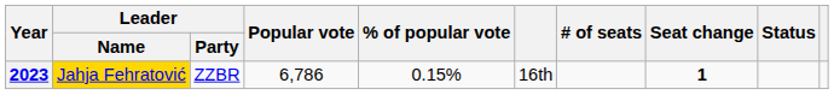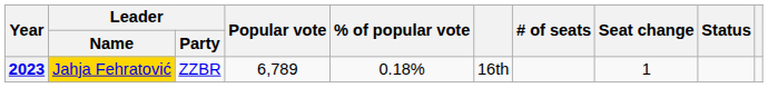2023 | Popular vote: 6,786 -> 6,789
2023 | % of popular vote: 0.15% -> 0.18%
2023 | Seat change: bold -> normal
